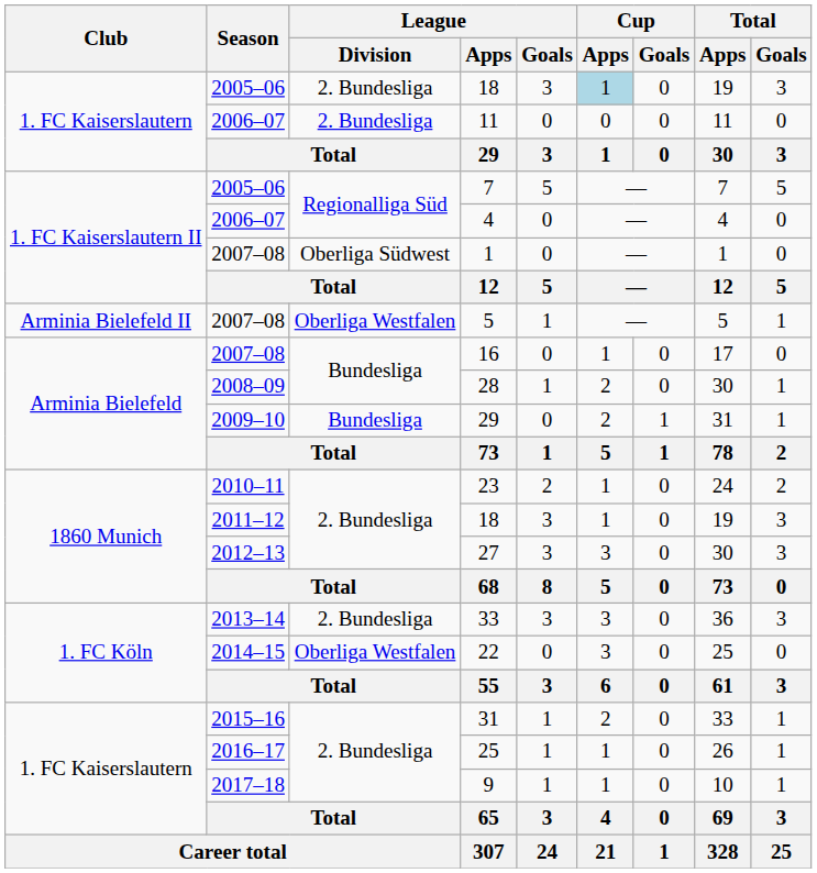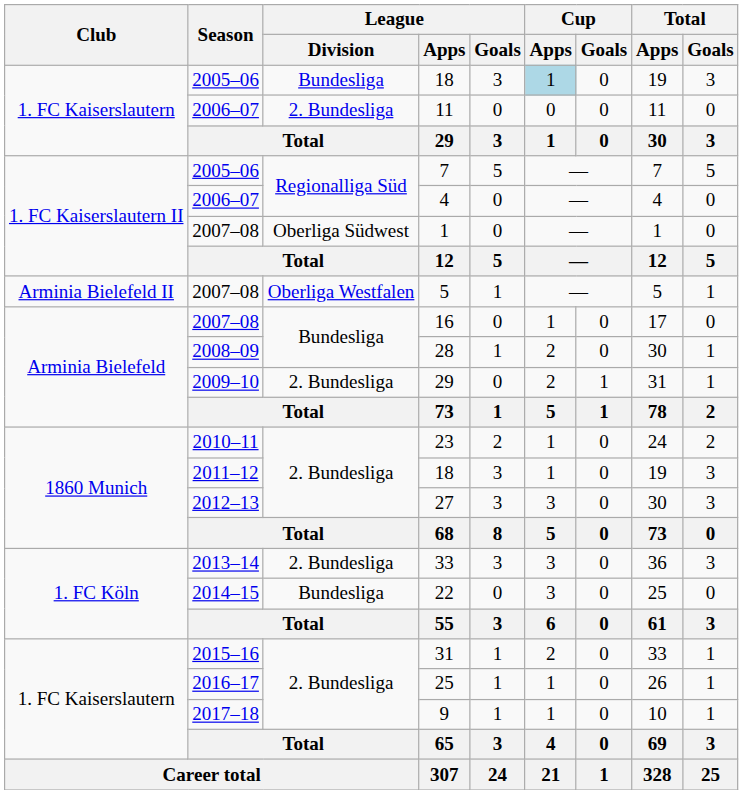2005–06 / 18 | League / Division: 2. Bundesliga -> Bundesliga
2009–10 / 29 | League / Division: Bundesliga -> 2. Bundesliga
22 | League / Division: Oberliga Westfalen -> Bundesliga
